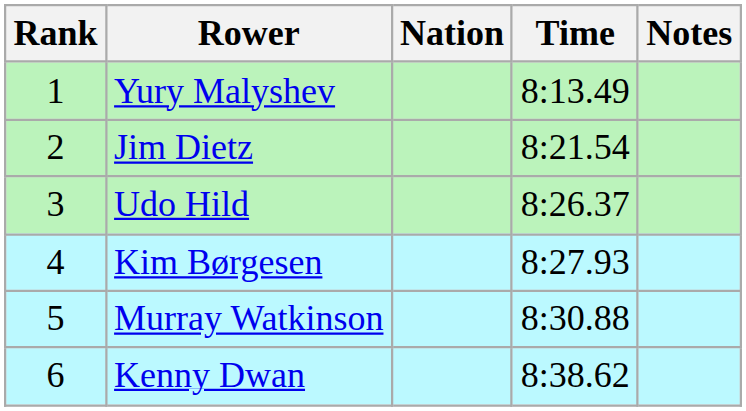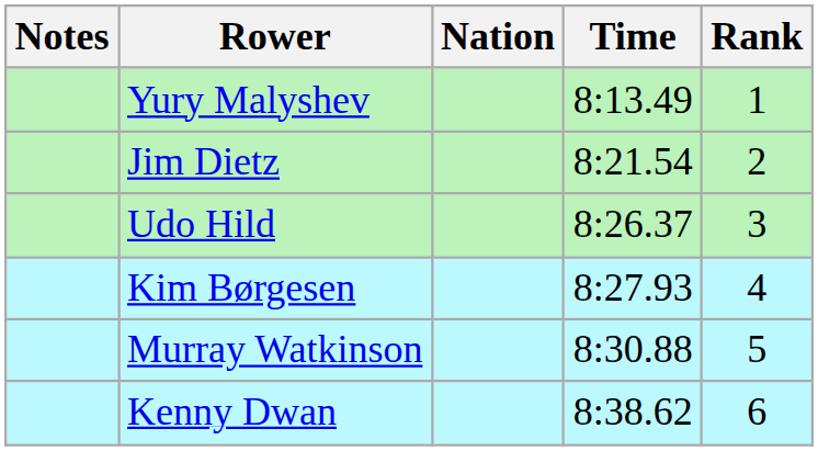columns swapped: Rank <-> Notes
